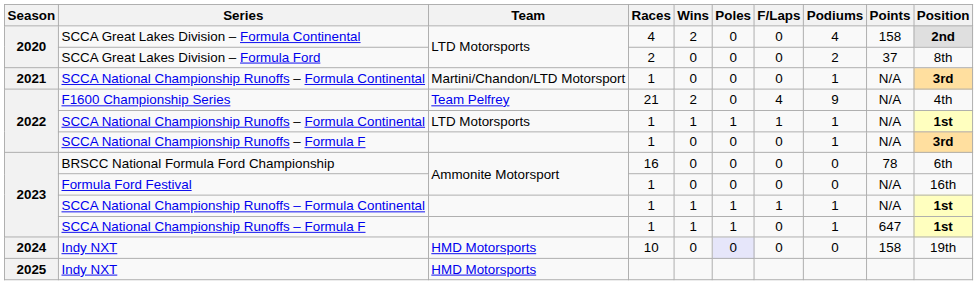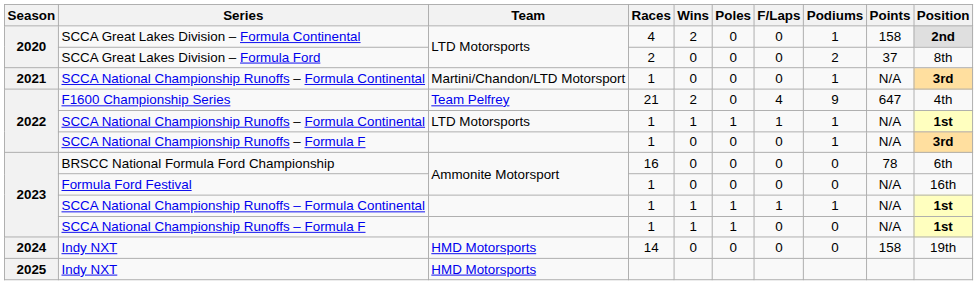SCCA Great Lakes Division – Formula Continental | Podiums: 4 -> 1
F1600 Championship Series | Points: N/A -> 647
2023 / SCCA National Championship Runoffs – Formula F | Podiums: 1 -> 0
2023 / SCCA National Championship Runoffs – Formula F | Points: 647 -> N/A
2024 / Indy NXT | Races: 10 -> 14
2024 / Indy NXT | Poles: lavender background -> no background
